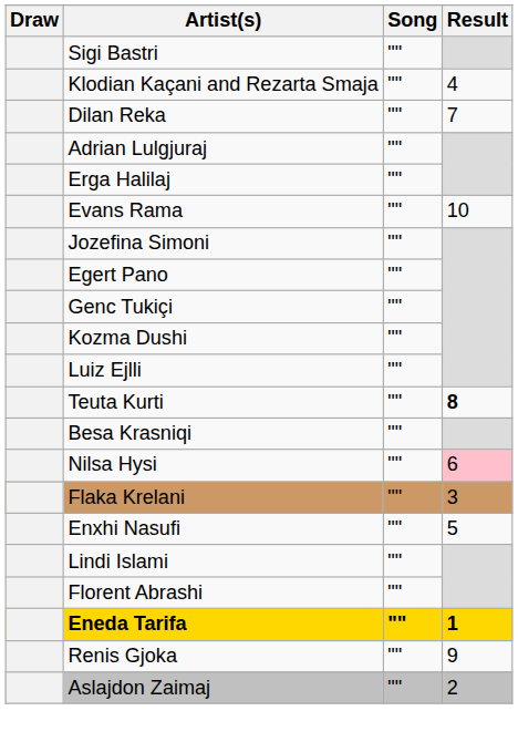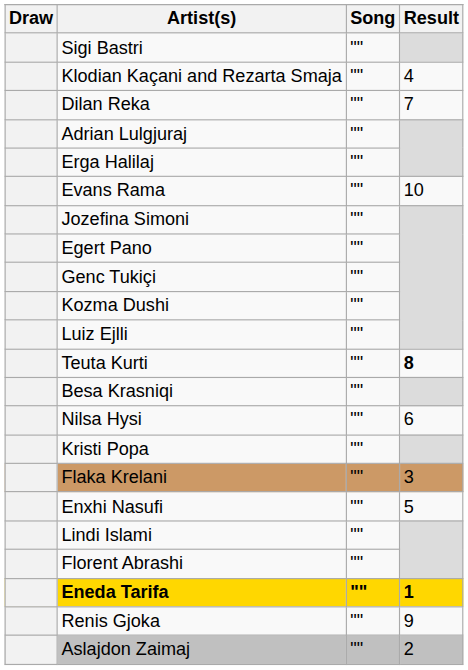Nilsa Hysi | Result: pink background -> no background
+ row: Kristi Popa | ""
